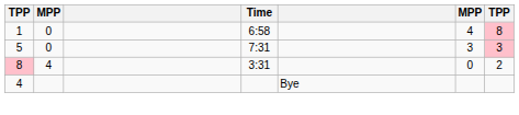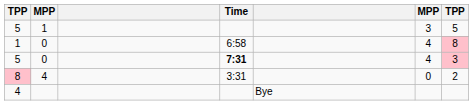+ row: 5 | 1 | 3 | 5
5 / 0 | Time: normal -> bold
5 / 0 | column 6: 3 -> 4
